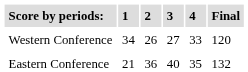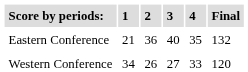rows swapped: Western Conference <-> Eastern Conference
